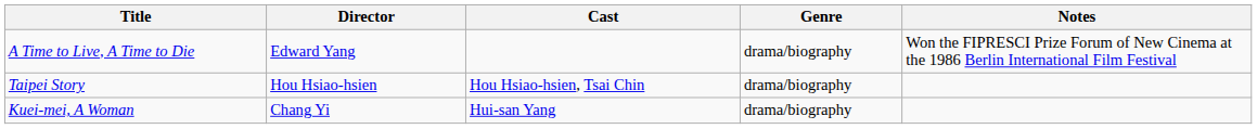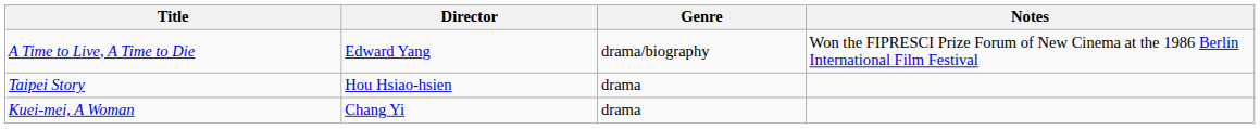- column: Cast | Hou Hsiao-hsien, Tsai Chin | Hui-san Yang
Taipei Story | Genre: drama/biography -> drama
Kuei-mei, A Woman | Genre: drama/biography -> drama
